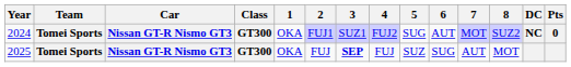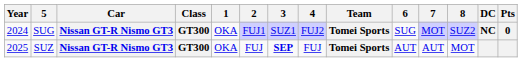columns swapped: Team <-> 5
2024 | 6: AUT -> SUG
2025 | 6: SUG -> AUT
